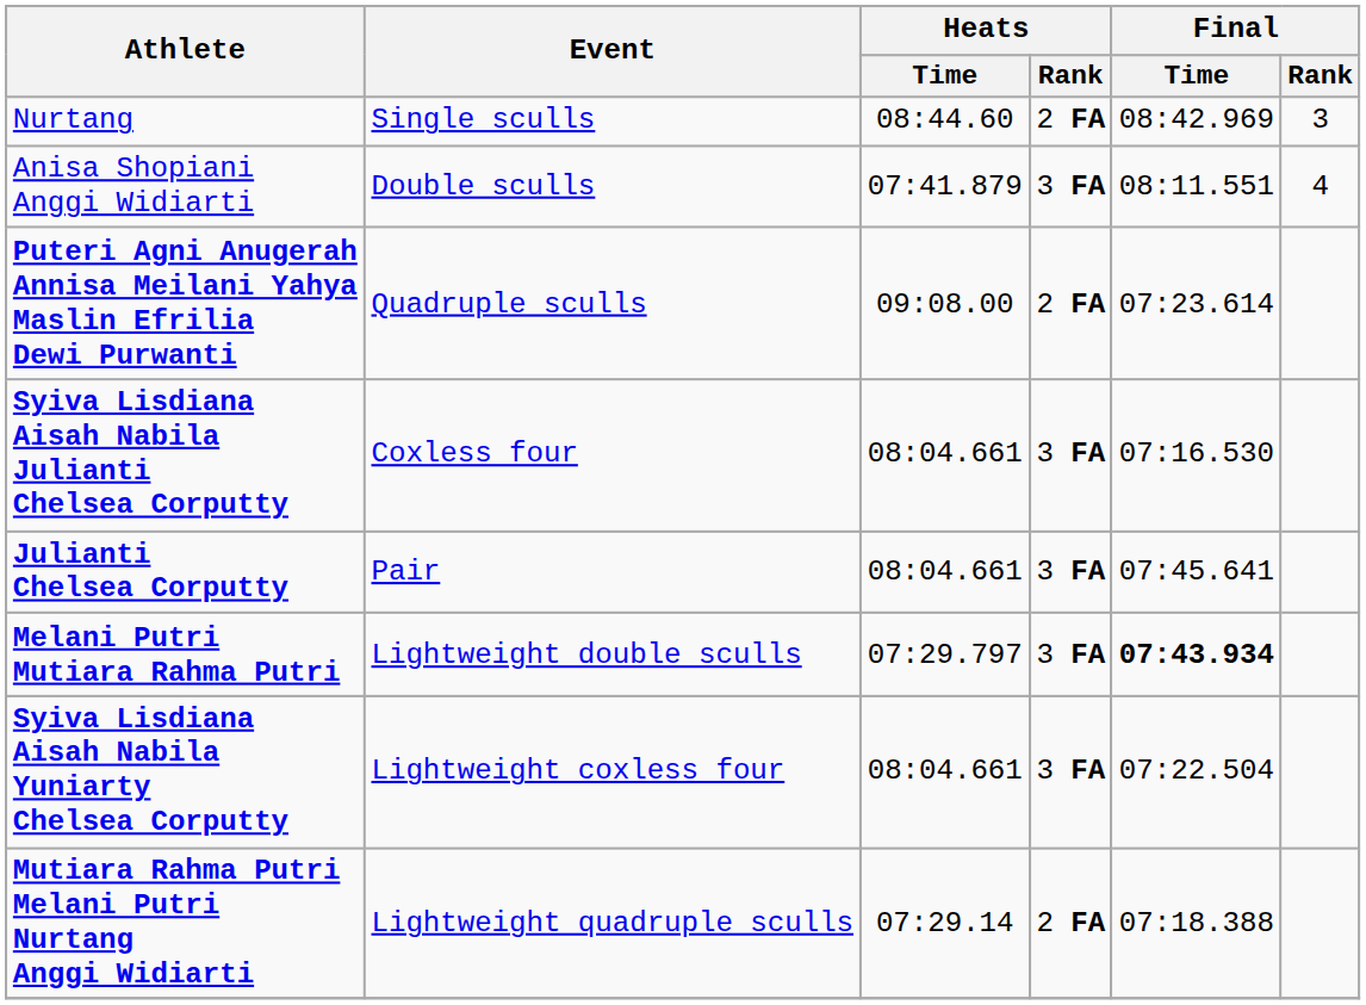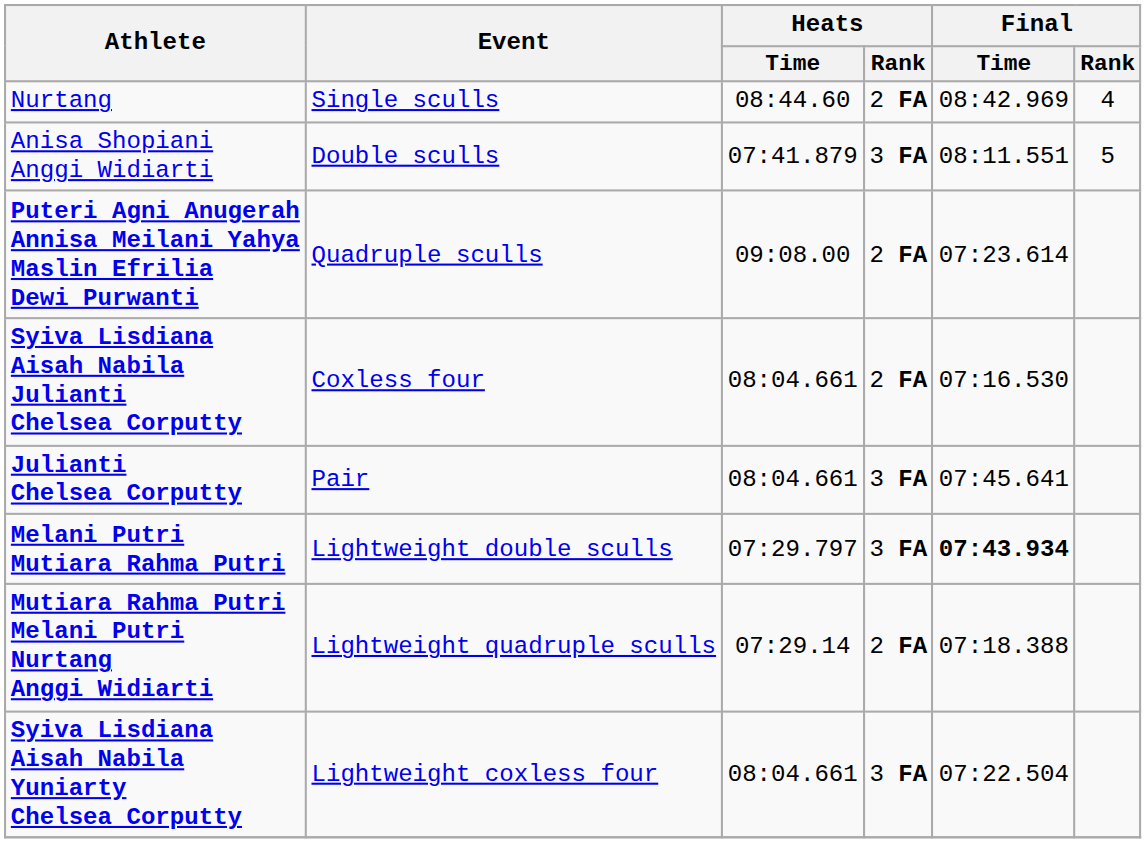Nurtang | Final / Rank: 3 -> 4
Anisa Shopiani Anggi Widiarti | Final / Rank: 4 -> 5
Syiva Lisdiana Aisah Nabila Julianti Chelsea Corputty | Heats / Rank: 3 FA -> 2 FA
rows swapped: Mutiara Rahma Putri Melani Putri Nurtang Anggi Widiarti <-> Syiva Lisdiana Aisah Nabila Yuniarty Chelsea Corputty
